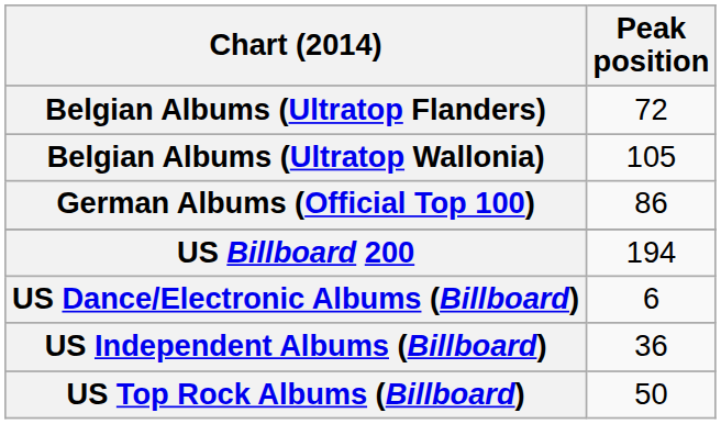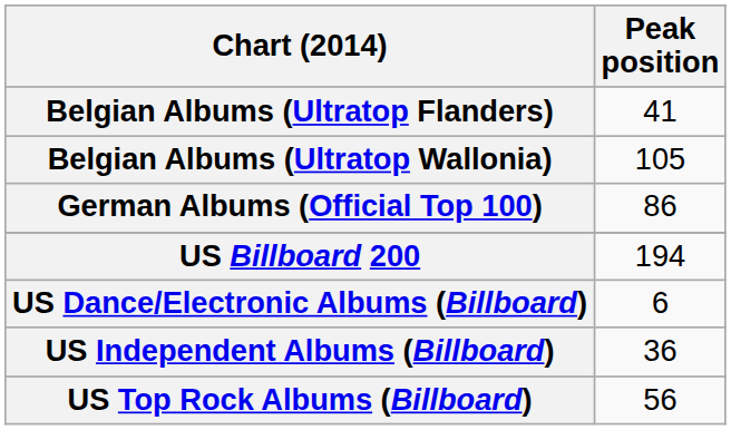Belgian Albums (Ultratop Flanders) | Peak position: 72 -> 41
US Top Rock Albums (Billboard) | Peak position: 50 -> 56
